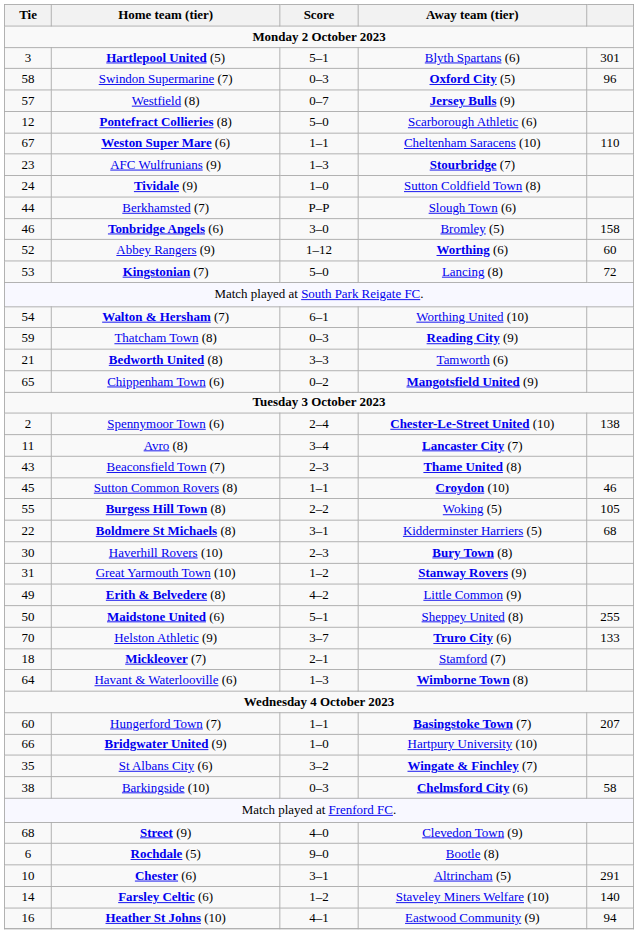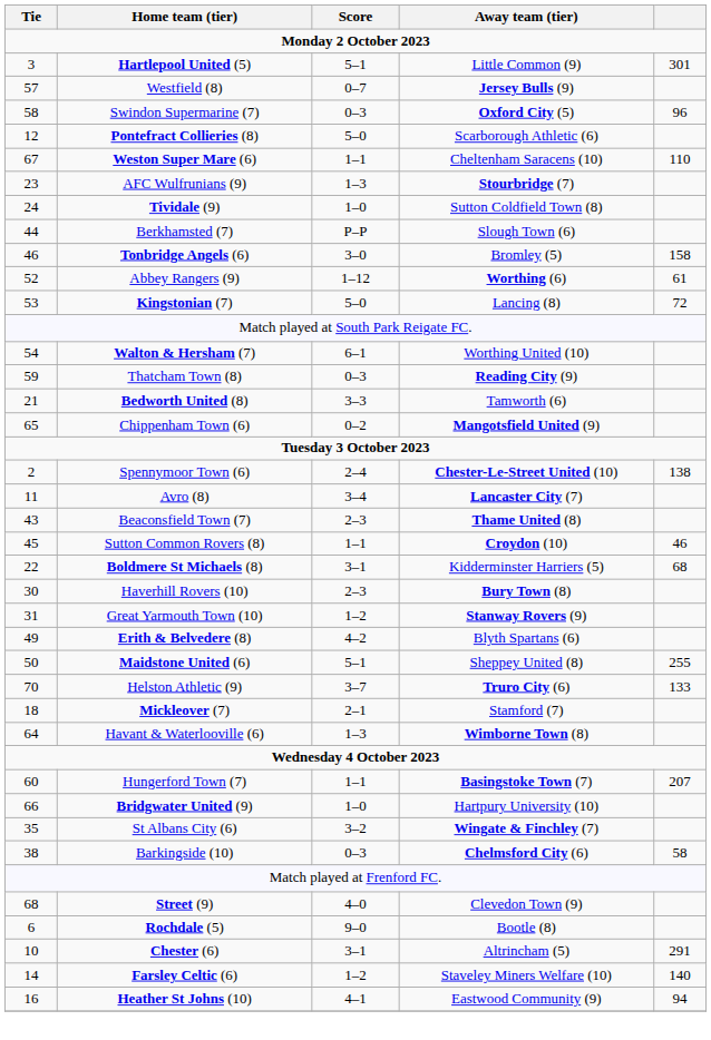Hartlepool United (5) | Away team (tier): Blyth Spartans (6) -> Little Common (9)
rows swapped: Westfield (8) <-> Swindon Supermarine (7)
Abbey Rangers (9) | column 5: 60 -> 61
- row: 55 | Burgess Hill Town (8) | 2–2 | Woking (5) | 105
Erith & Belvedere (8) | Away team (tier): Little Common (9) -> Blyth Spartans (6)
